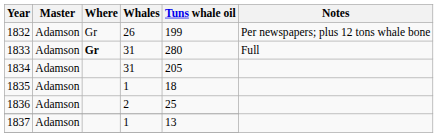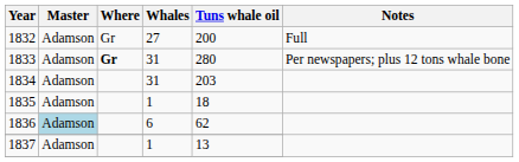1832 | Whales: 26 -> 27
1832 | Tuns whale oil: 199 -> 200
1832 | Notes: Per newspapers; plus 12 tons whale bone -> Full
1833 | Notes: Full -> Per newspapers; plus 12 tons whale bone
1834 | Tuns whale oil: 205 -> 203
1836 | Master: no background -> lightblue background
1836 | Whales: 2 -> 6
1836 | Tuns whale oil: 25 -> 62
